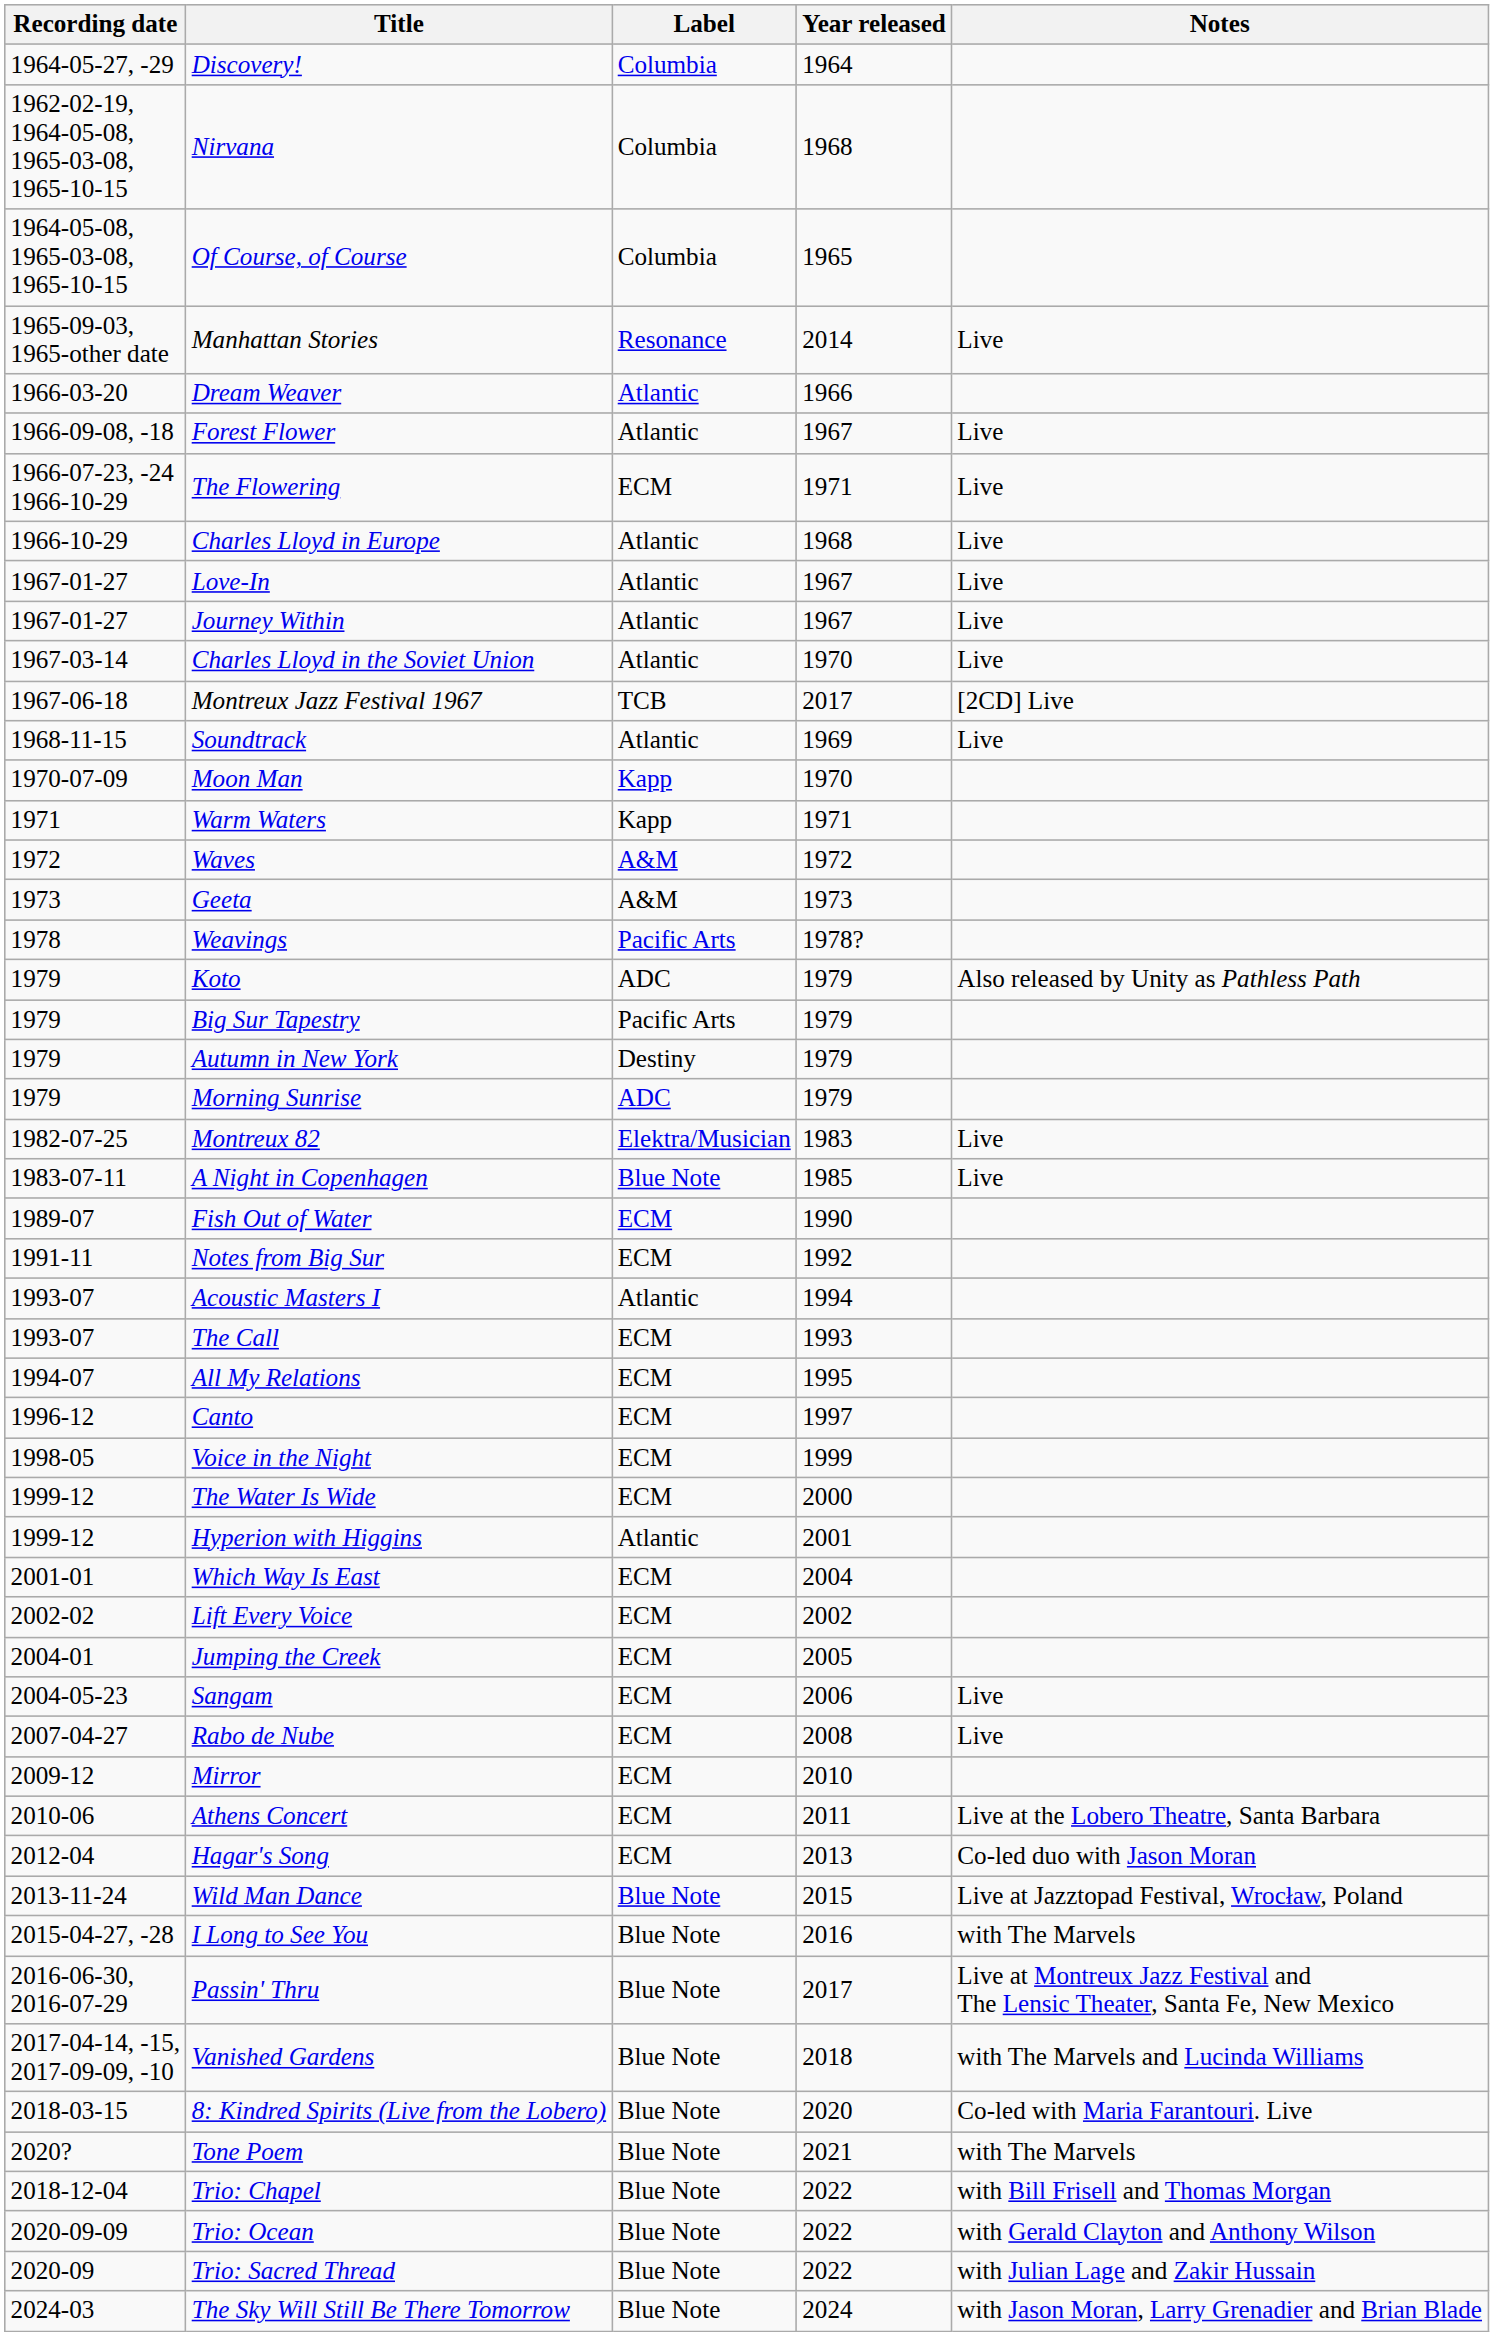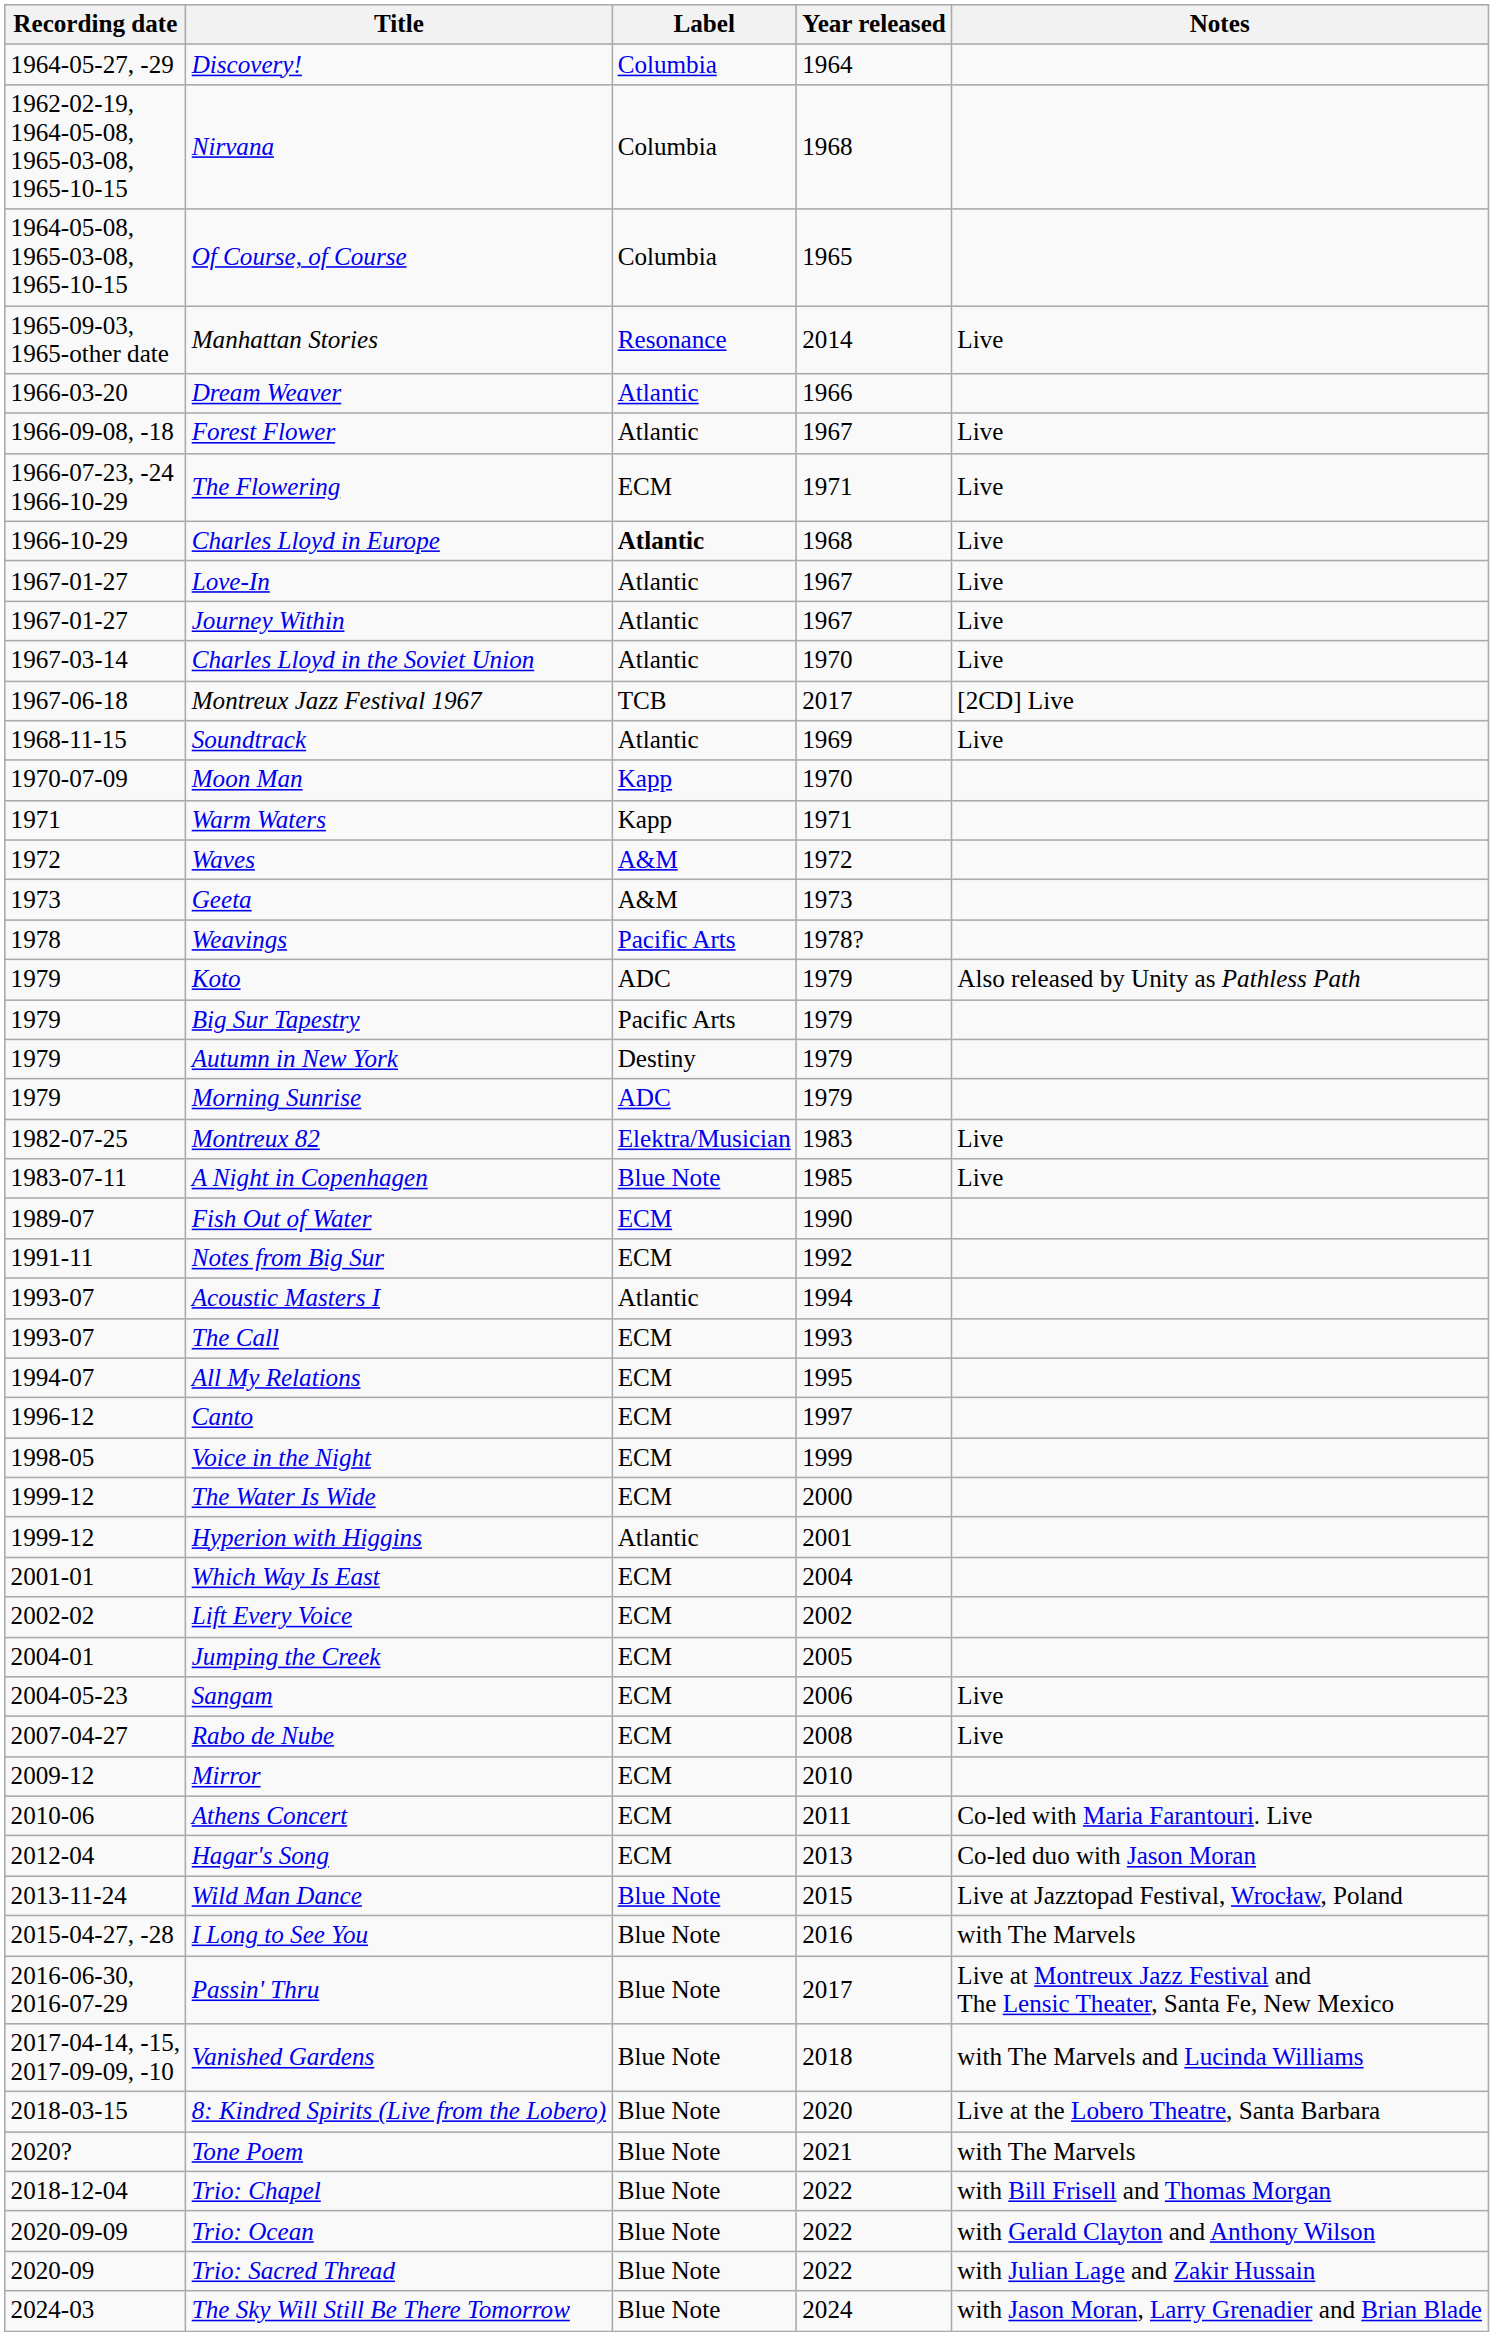Charles Lloyd in Europe | Label: normal -> bold
Athens Concert | Notes: Live at the Lobero Theatre, Santa Barbara -> Co-led with Maria Farantouri. Live
8: Kindred Spirits (Live from the Lobero) | Notes: Co-led with Maria Farantouri. Live -> Live at the Lobero Theatre, Santa Barbara
